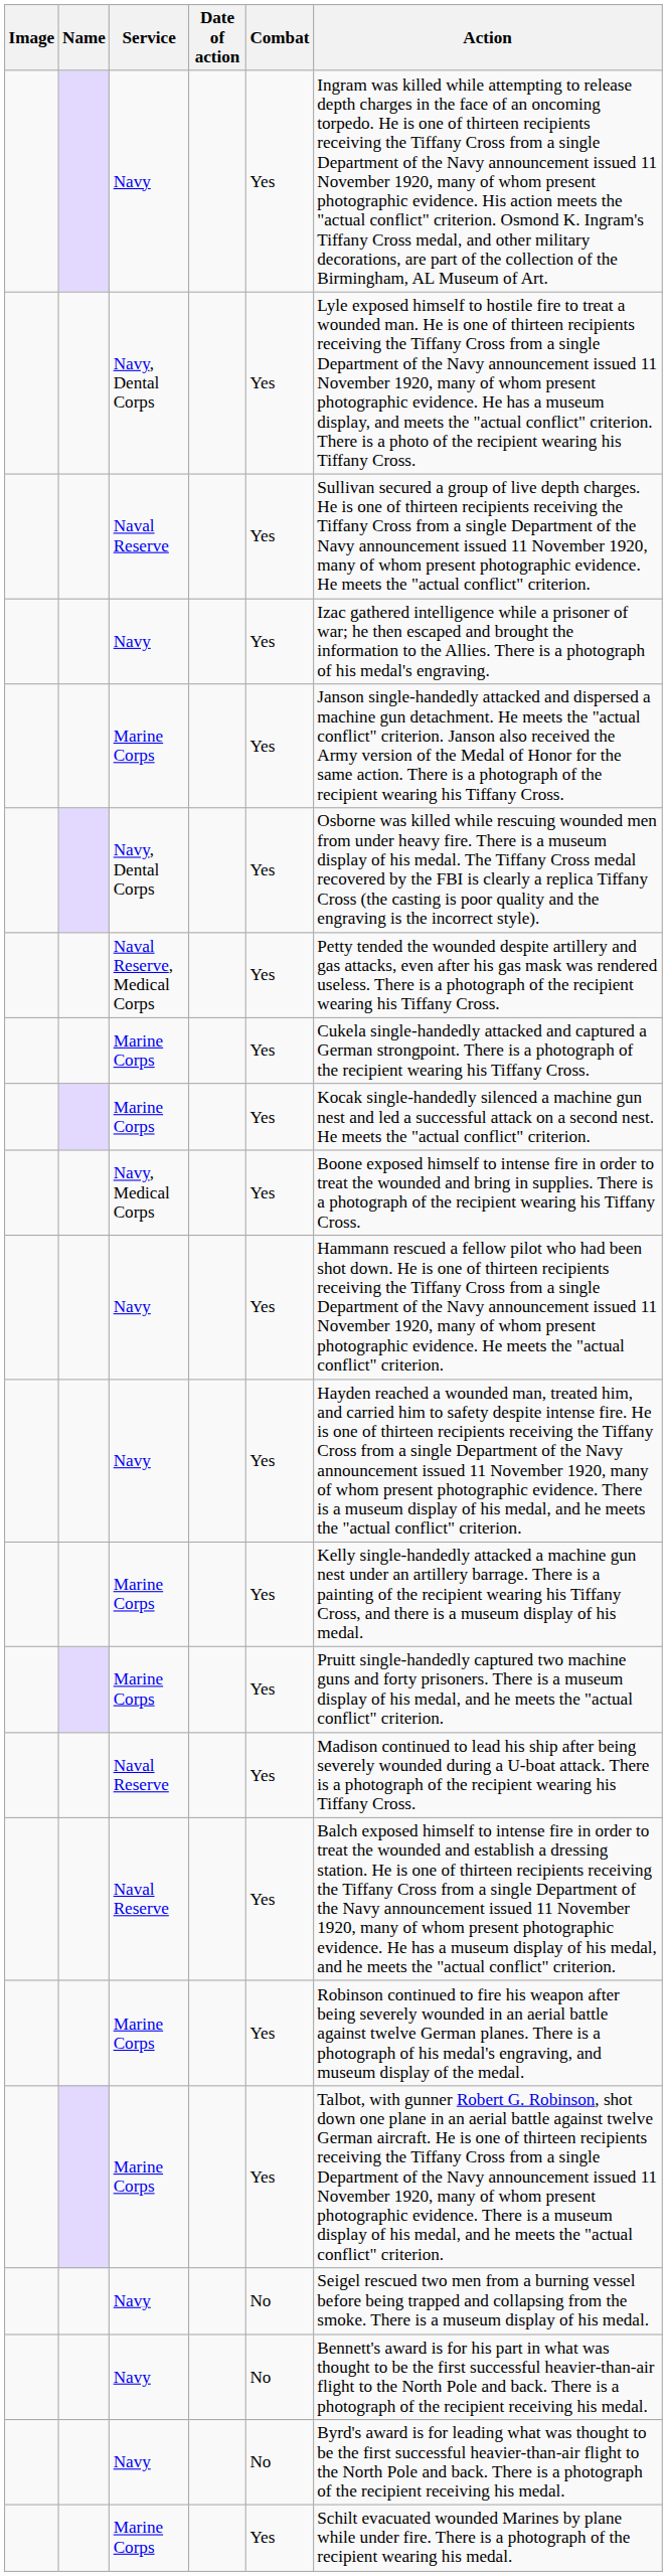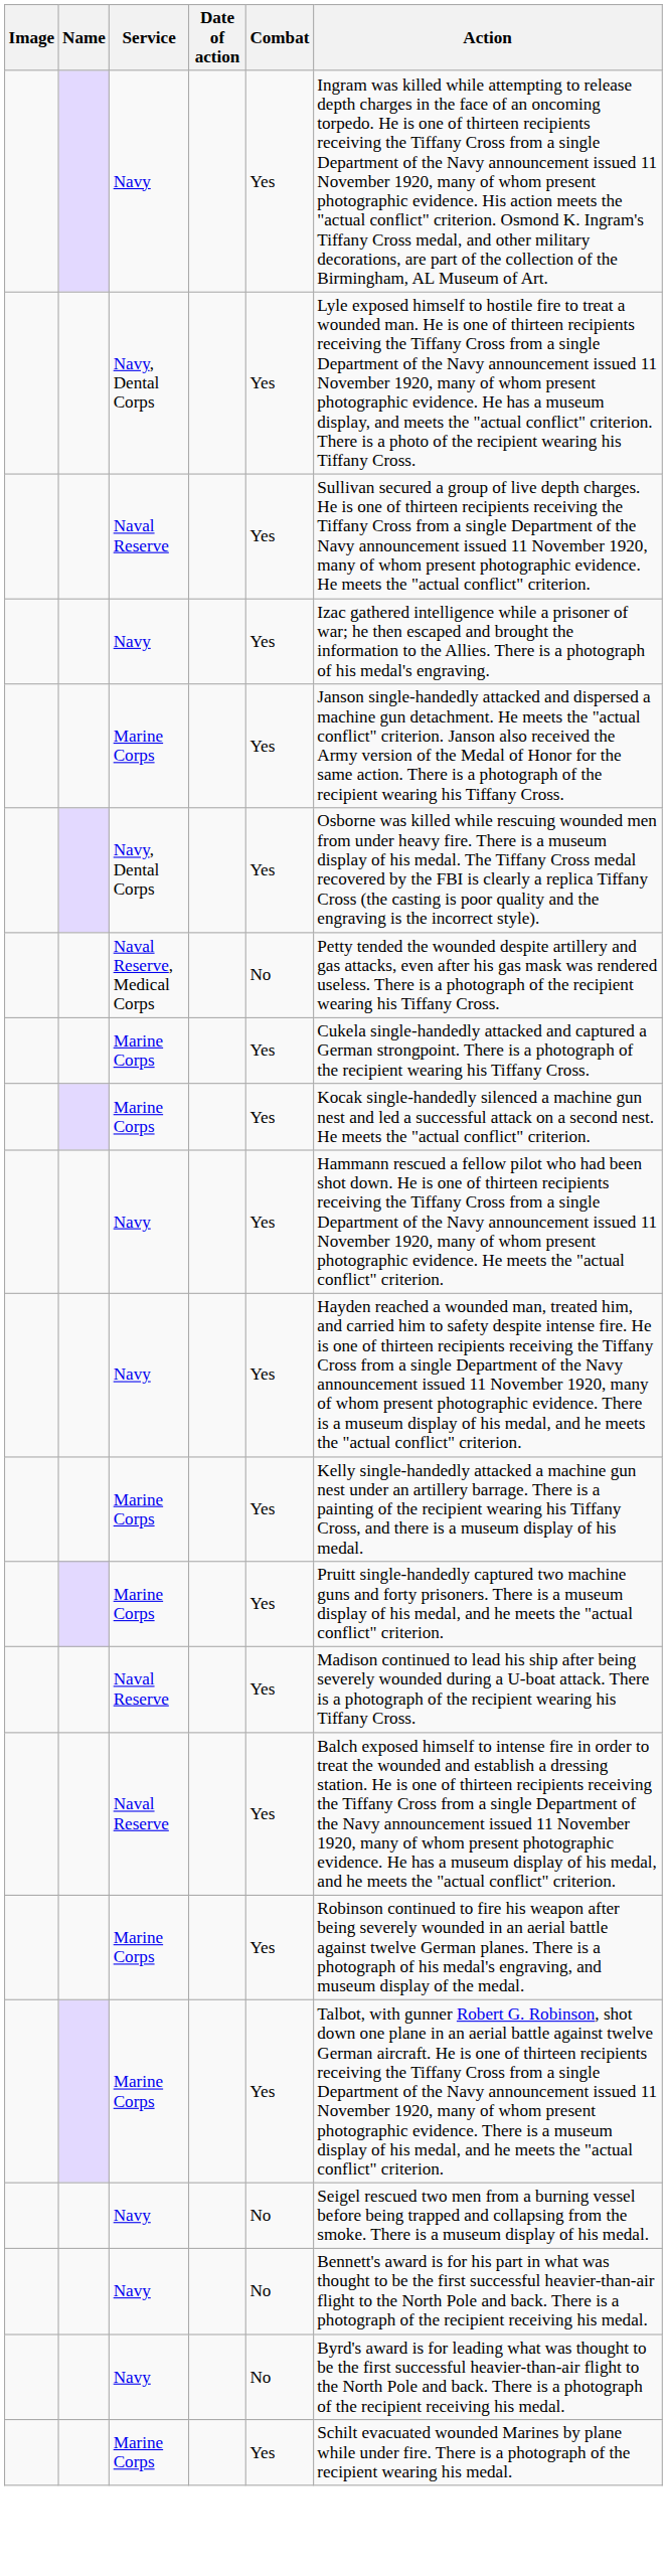Naval Reserve, Medical Corps | Combat: Yes -> No
- row: Navy, Medical Corps | Yes | Boone exposed himself to intense fire in order to treat the wounded and bring in supplies. There is a photograph of the recipient wearing his Tiffany Cross.
